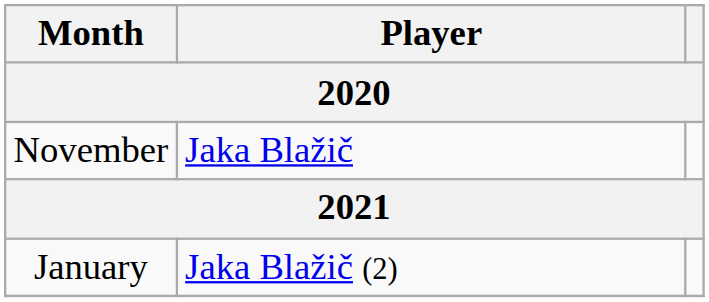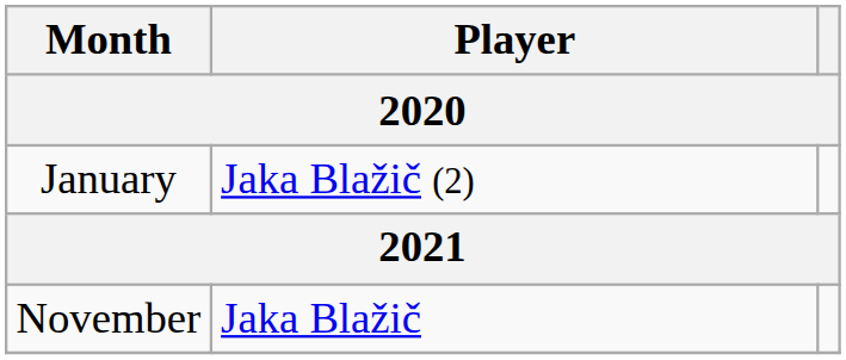rows swapped: November <-> January
